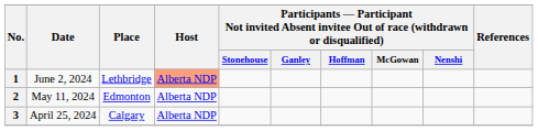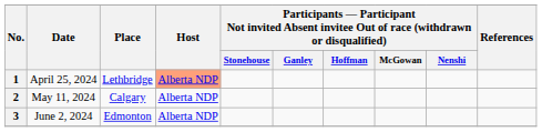1 | Date: June 2, 2024 -> April 25, 2024
2 | Place: Edmonton -> Calgary
3 | Date: April 25, 2024 -> June 2, 2024
3 | Place: Calgary -> Edmonton
